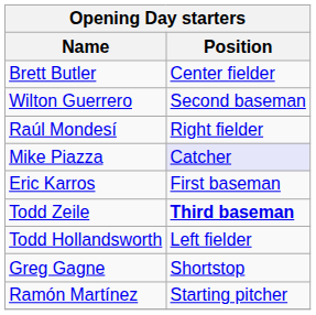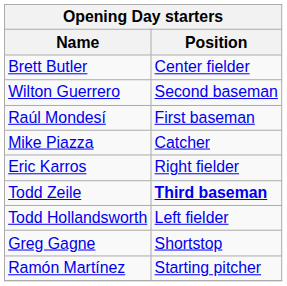Raúl Mondesí | Position: Right fielder -> First baseman
Mike Piazza | Position: lavender background -> no background
Eric Karros | Position: First baseman -> Right fielder
